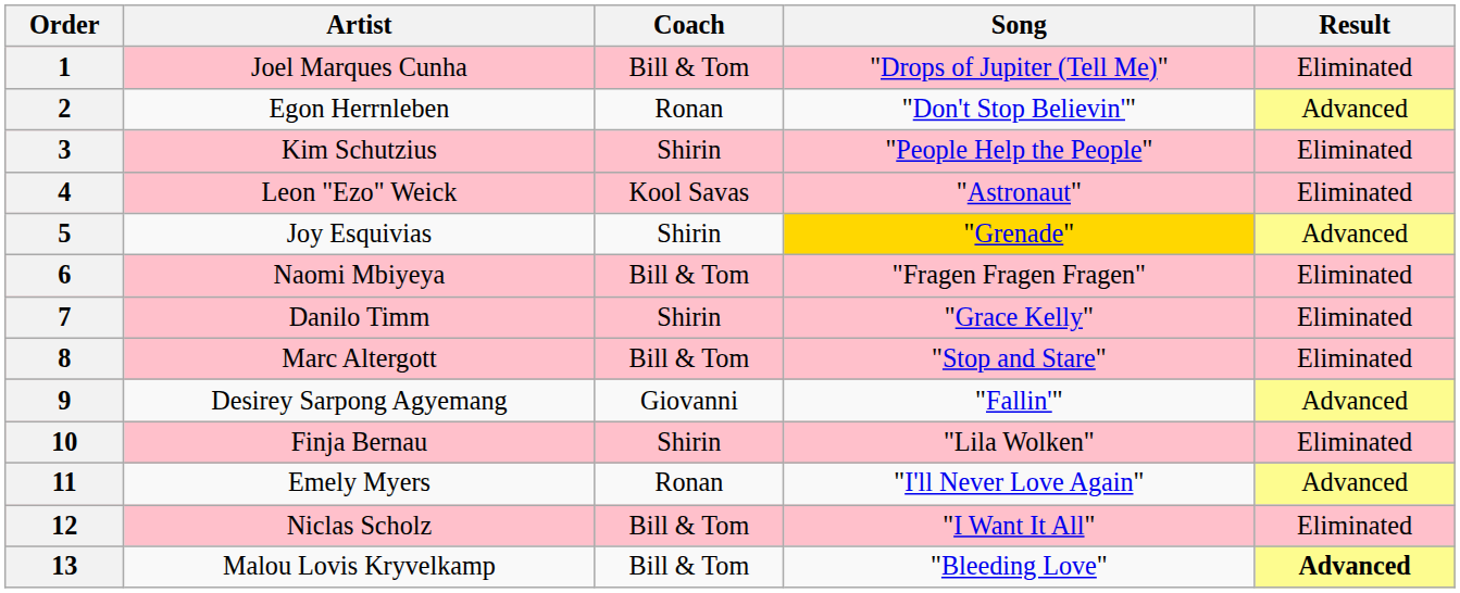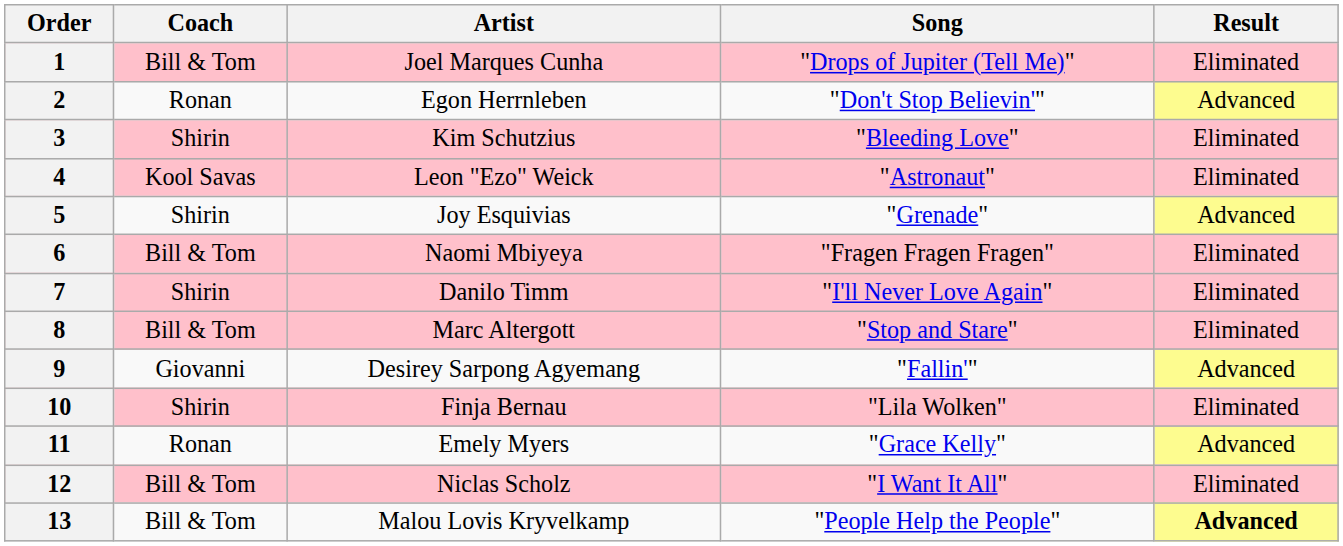columns swapped: Coach <-> Artist
3 | Song: "People Help the People" -> "Bleeding Love"
5 | Song: gold background -> no background
7 | Song: "Grace Kelly" -> "I'll Never Love Again"
11 | Song: "I'll Never Love Again" -> "Grace Kelly"
13 | Song: "Bleeding Love" -> "People Help the People"
